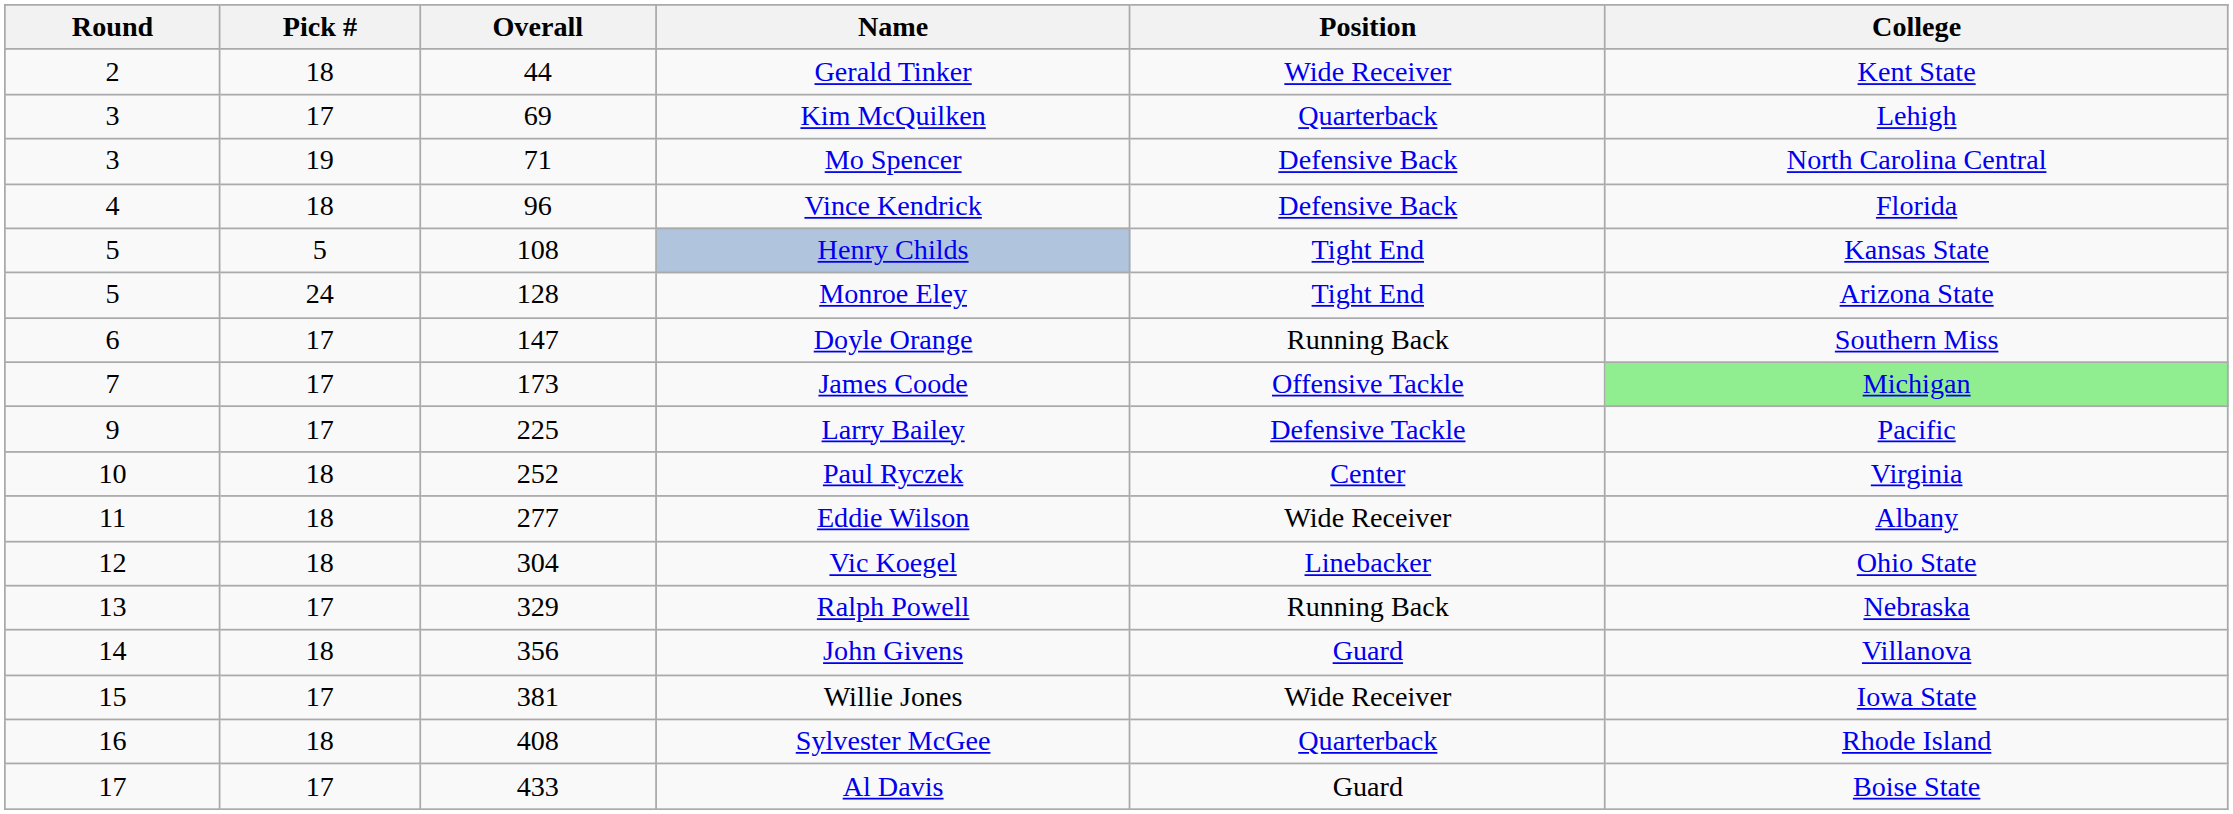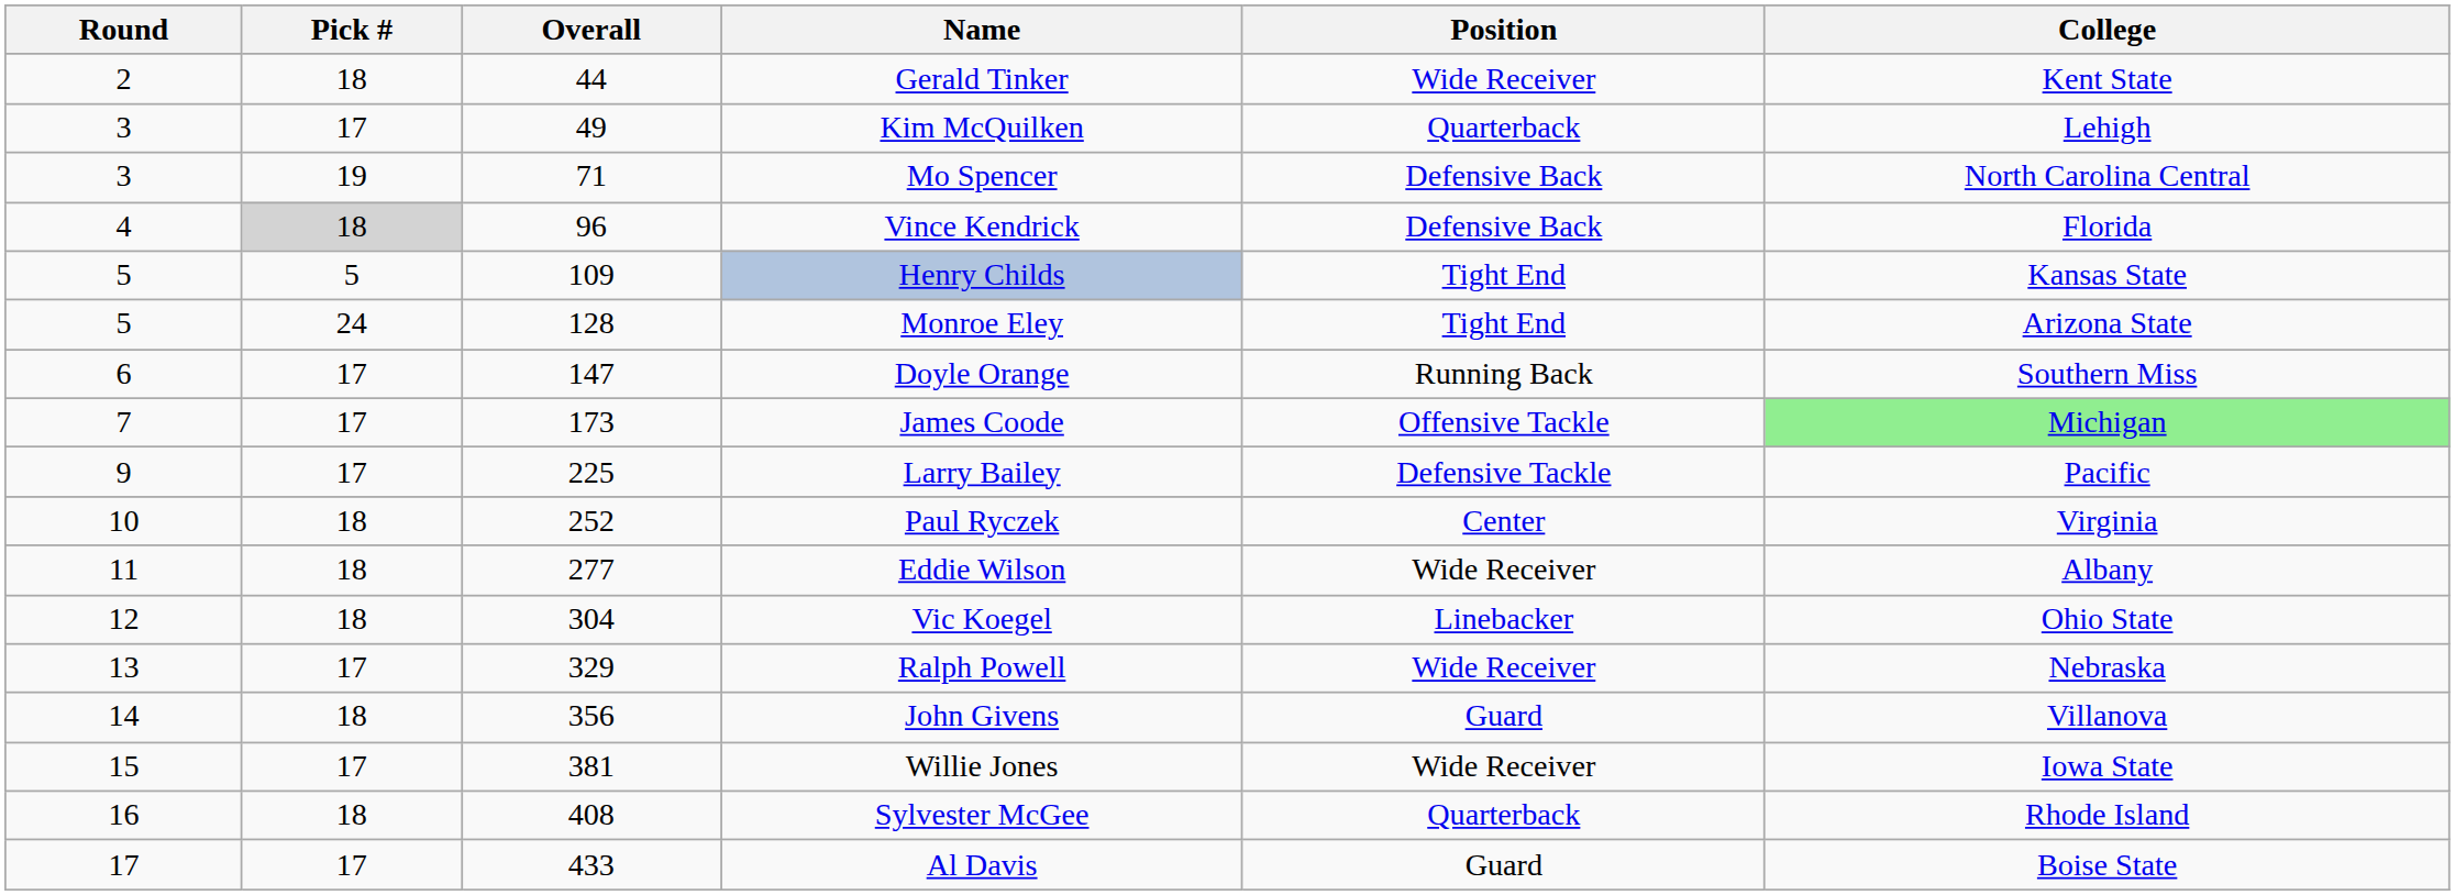Kim McQuilken | Overall: 69 -> 49
Vince Kendrick | Pick #: no background -> lightgrey background
Henry Childs | Overall: 108 -> 109
Ralph Powell | Position: Running Back -> Wide Receiver
